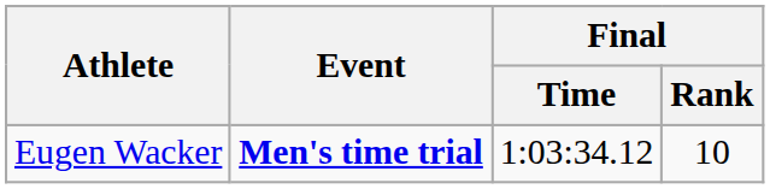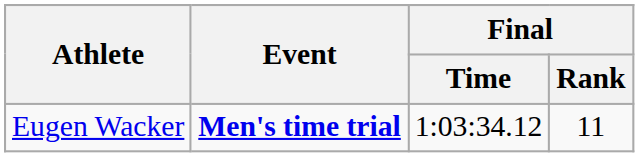Eugen Wacker | Final / Rank: 10 -> 11
